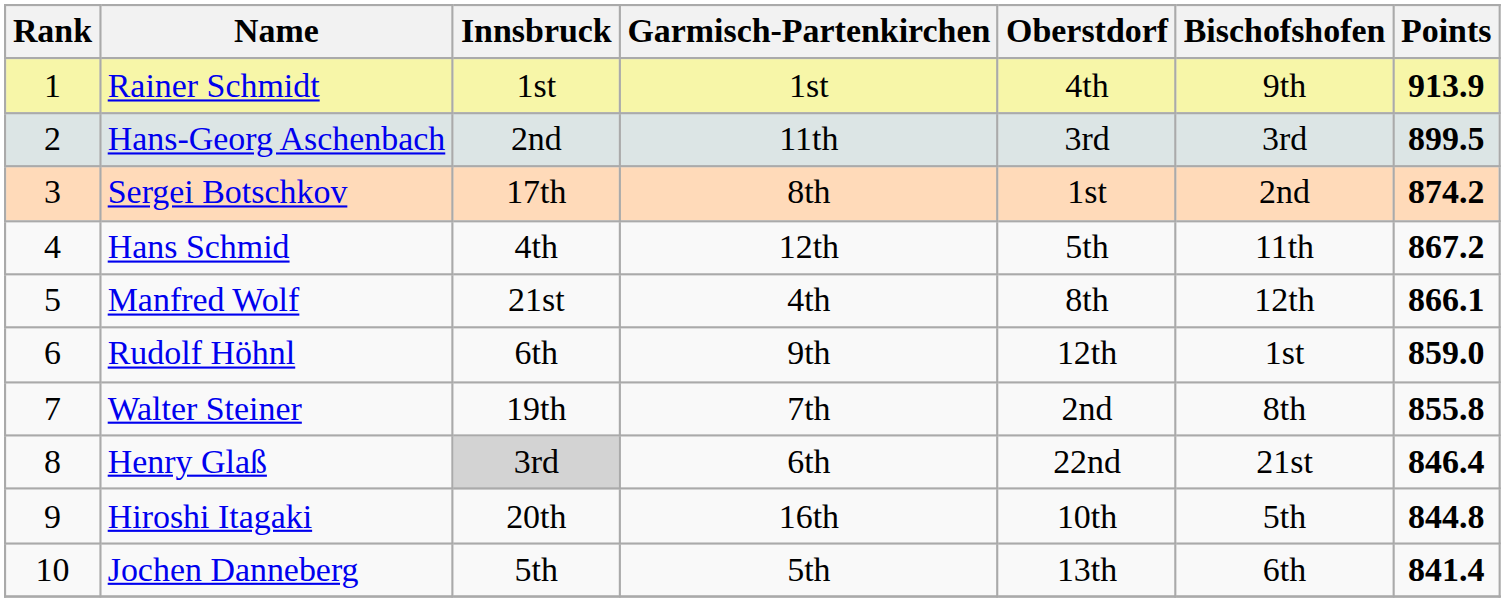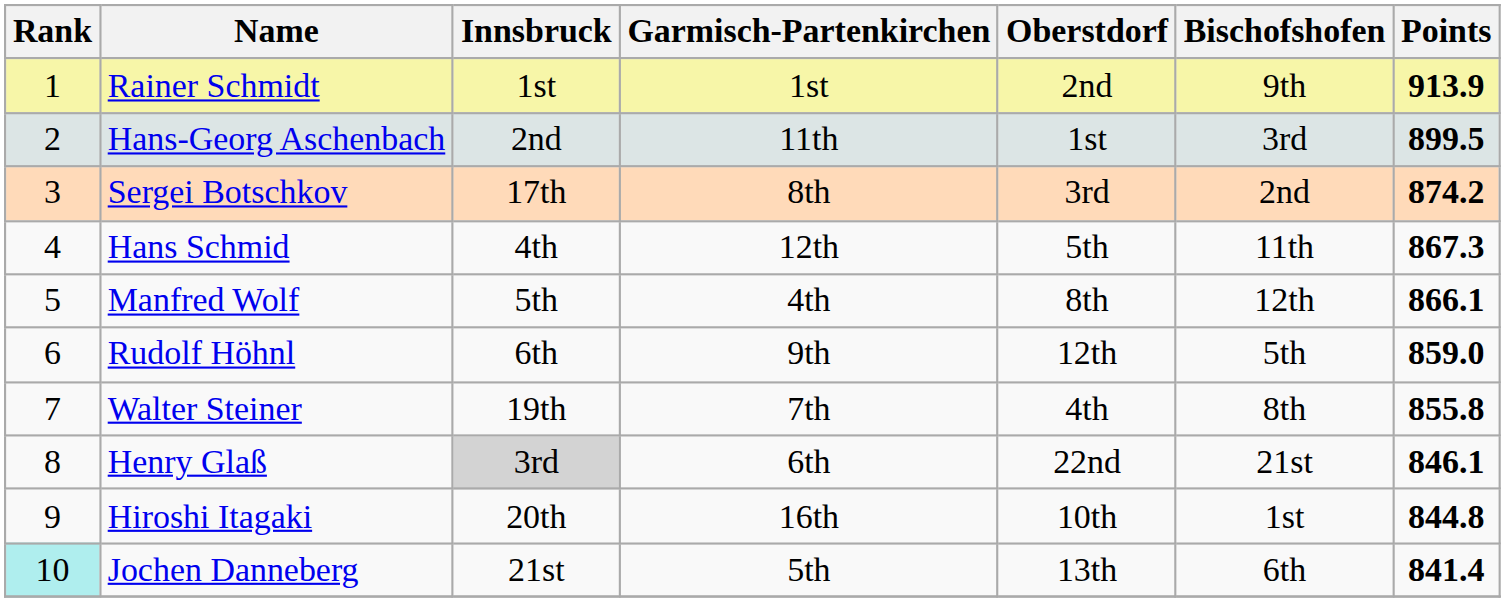Rainer Schmidt | Oberstdorf: 4th -> 2nd
Hans-Georg Aschenbach | Oberstdorf: 3rd -> 1st
Sergei Botschkov | Oberstdorf: 1st -> 3rd
Hans Schmid | Points: 867.2 -> 867.3
Manfred Wolf | Innsbruck: 21st -> 5th
Rudolf Höhnl | Bischofshofen: 1st -> 5th
Walter Steiner | Oberstdorf: 2nd -> 4th
Henry Glaß | Points: 846.4 -> 846.1
Hiroshi Itagaki | Bischofshofen: 5th -> 1st
Jochen Danneberg | Rank: no background -> paleturquoise background
Jochen Danneberg | Innsbruck: 5th -> 21st
